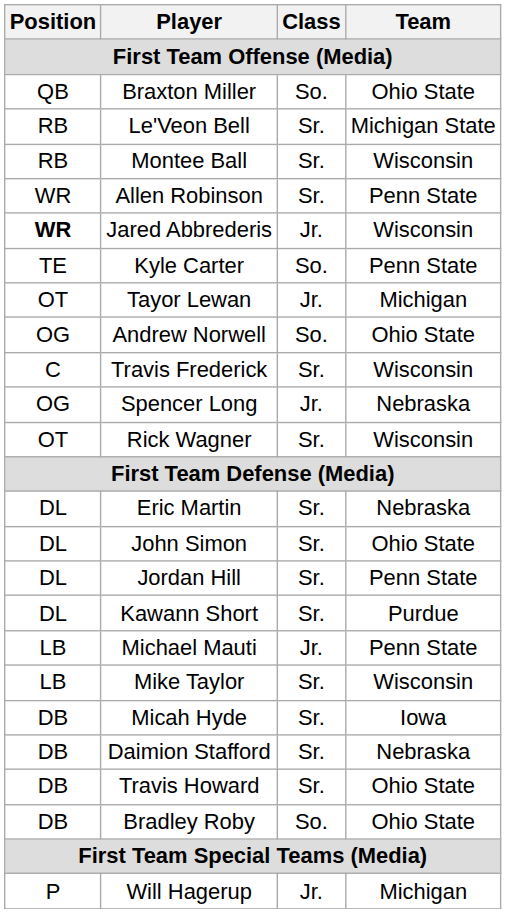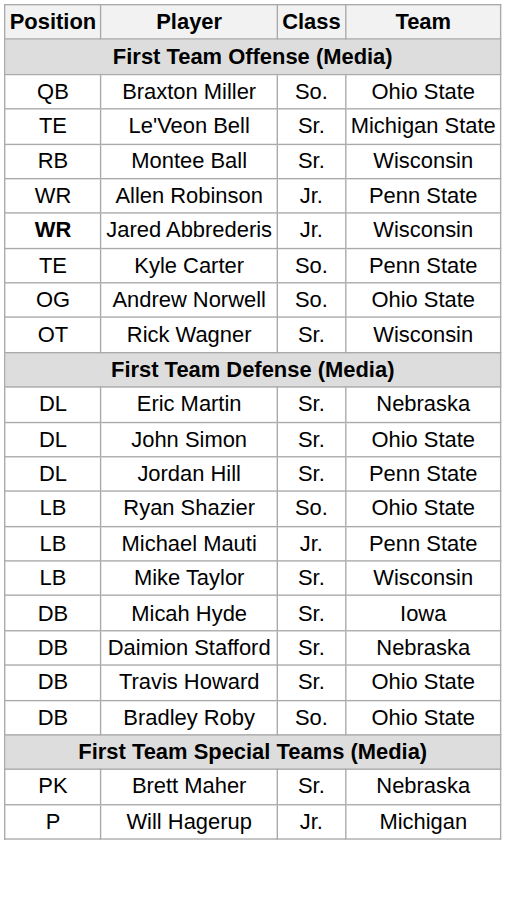Le'Veon Bell | Position: RB -> TE
Allen Robinson | Class: Sr. -> Jr.
- row: OT | Tayor Lewan | Jr. | Michigan
- row: C | Travis Frederick | Sr. | Wisconsin
- row: OG | Spencer Long | Jr. | Nebraska
- row: DL | Kawann Short | Sr. | Purdue
+ row: LB | Ryan Shazier | So. | Ohio State
+ row: PK | Brett Maher | Sr. | Nebraska
